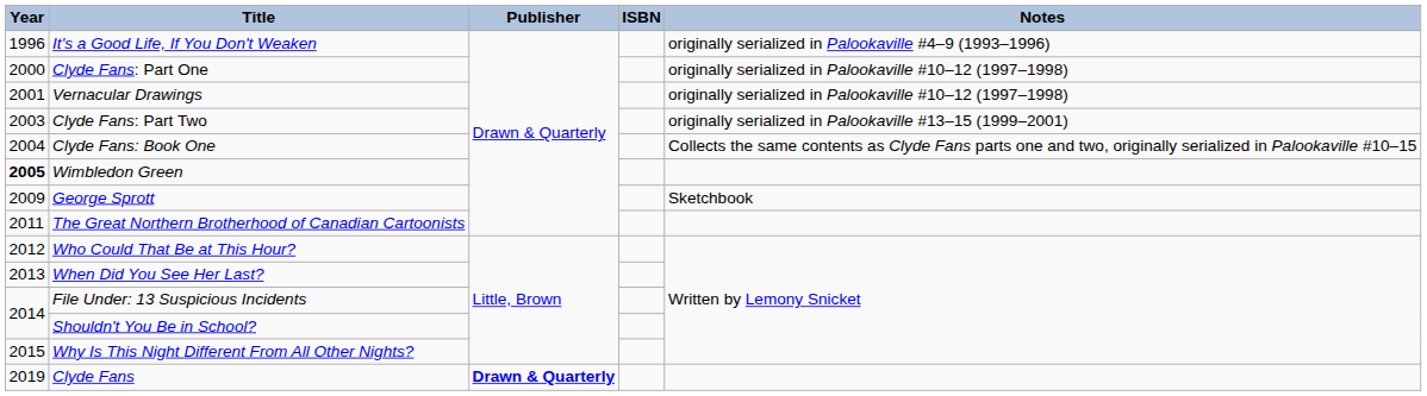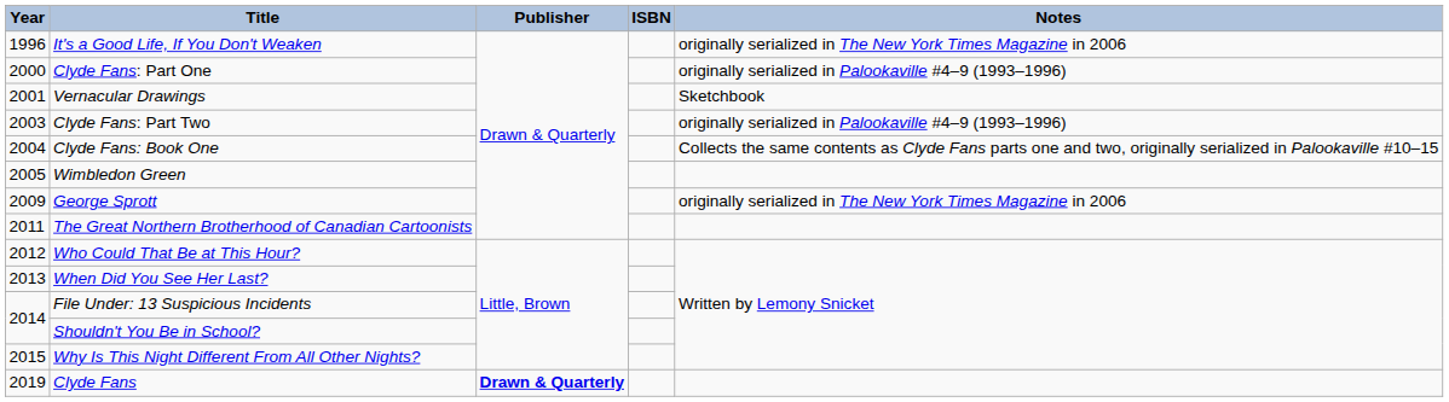It's a Good Life, If You Don't Weaken | Notes: originally serialized in Palookaville #4–9 (1993–1996) -> originally serialized in The New York Times Magazine in 2006
Clyde Fans: Part One | Notes: originally serialized in Palookaville #10–12 (1997–1998) -> originally serialized in Palookaville #4–9 (1993–1996)
Vernacular Drawings | Notes: originally serialized in Palookaville #10–12 (1997–1998) -> Sketchbook
Clyde Fans: Part Two | Notes: originally serialized in Palookaville #13–15 (1999–2001) -> originally serialized in Palookaville #4–9 (1993–1996)
Wimbledon Green | Year: bold -> normal
George Sprott | Notes: Sketchbook -> originally serialized in The New York Times Magazine in 2006
